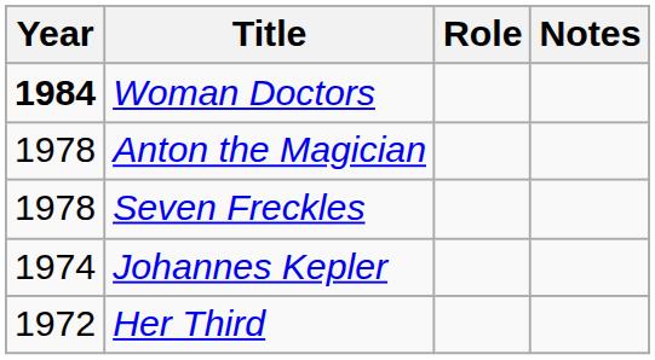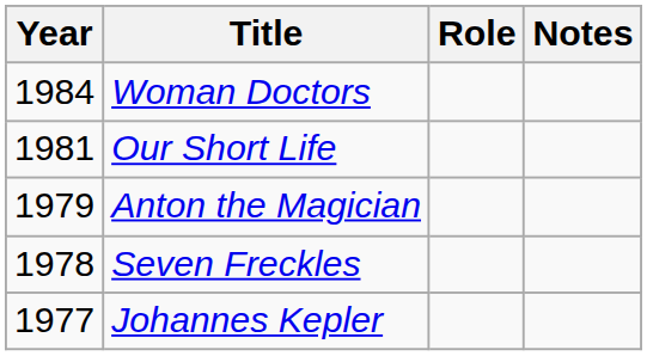Woman Doctors | Year: bold -> normal
+ row: 1981 | Our Short Life
Anton the Magician | Year: 1978 -> 1979
Johannes Kepler | Year: 1974 -> 1977
- row: 1972 | Her Third
